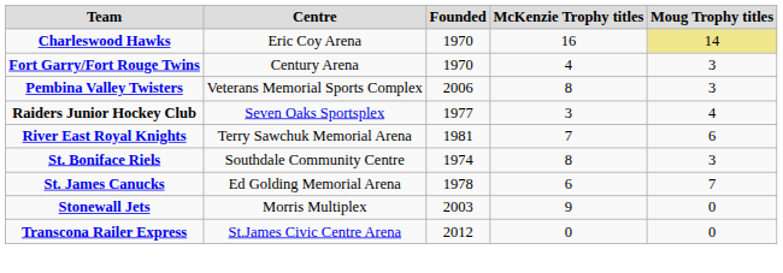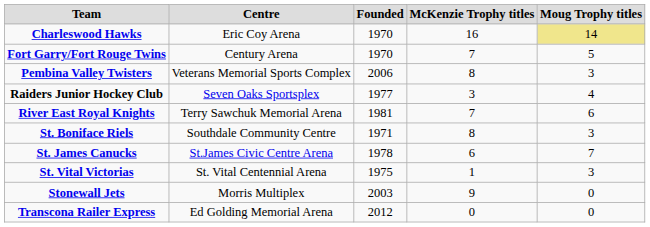Fort Garry/Fort Rouge Twins | McKenzie Trophy titles: 4 -> 7
Fort Garry/Fort Rouge Twins | Moug Trophy titles: 3 -> 5
St. Boniface Riels | Founded: 1974 -> 1971
St. James Canucks | Centre: Ed Golding Memorial Arena -> St.James Civic Centre Arena
+ row: St. Vital Victorias | St. Vital Centennial Arena | 1975 | 1 | 3
Transcona Railer Express | Centre: St.James Civic Centre Arena -> Ed Golding Memorial Arena
